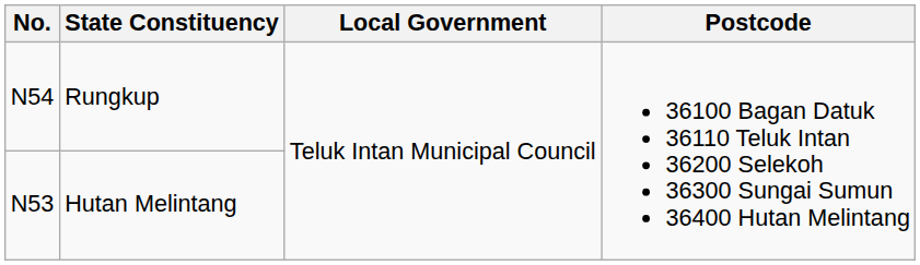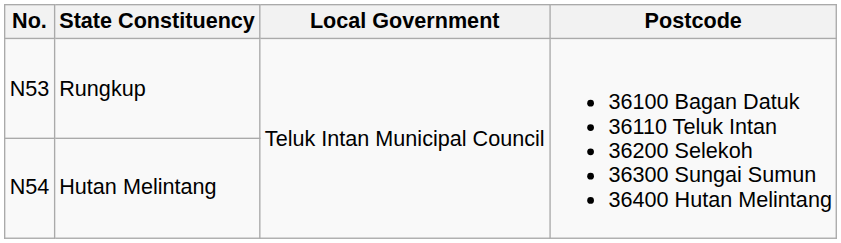Rungkup | No.: N54 -> N53
Hutan Melintang | No.: N53 -> N54
